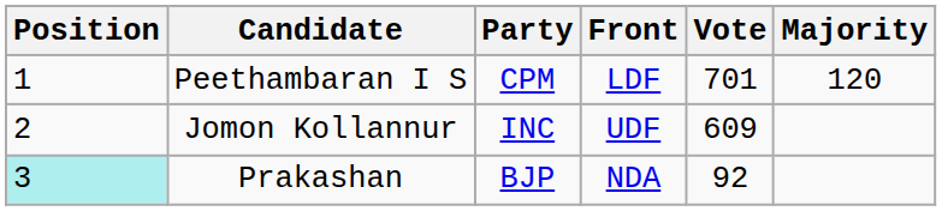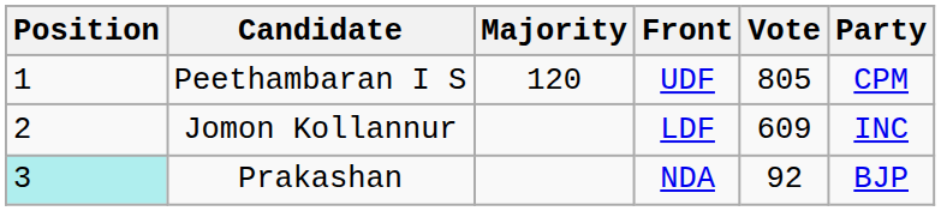columns swapped: Party <-> Majority
Peethambaran I S | Front: LDF -> UDF
Peethambaran I S | Vote: 701 -> 805
Jomon Kollannur | Front: UDF -> LDF
